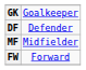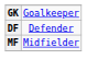- row: FW | Forward
